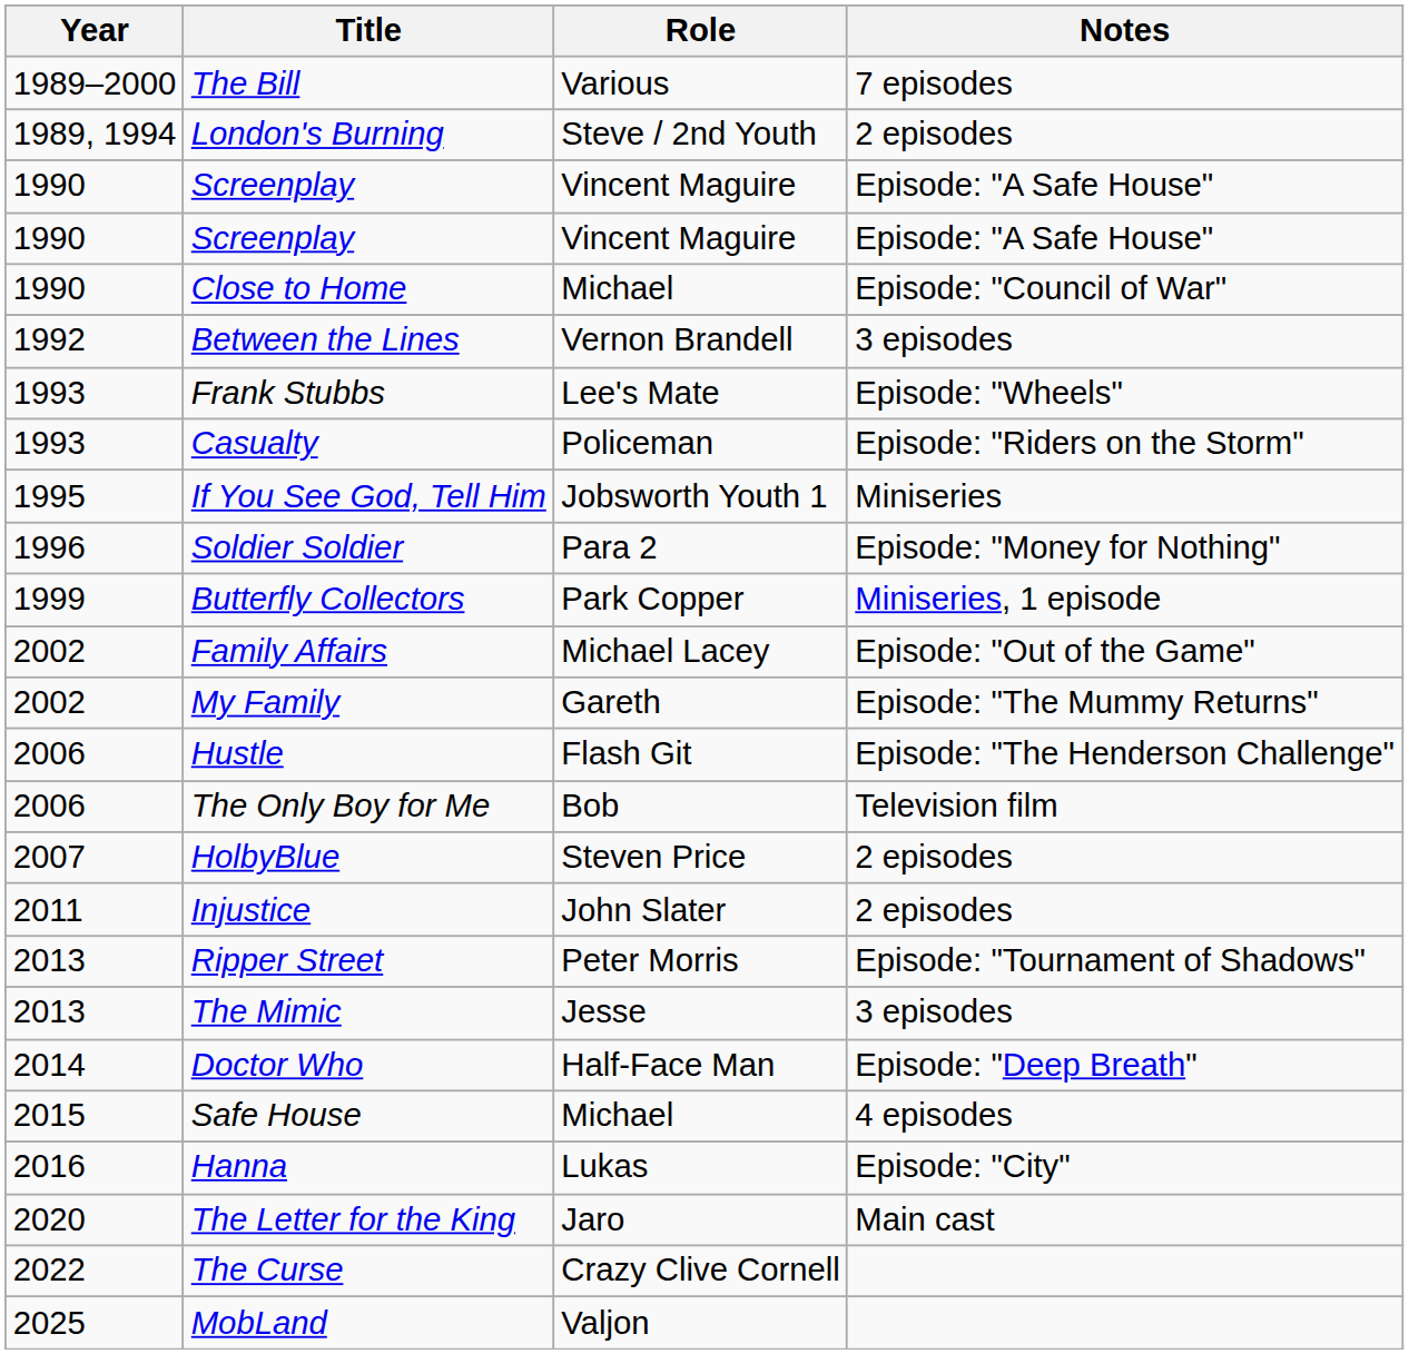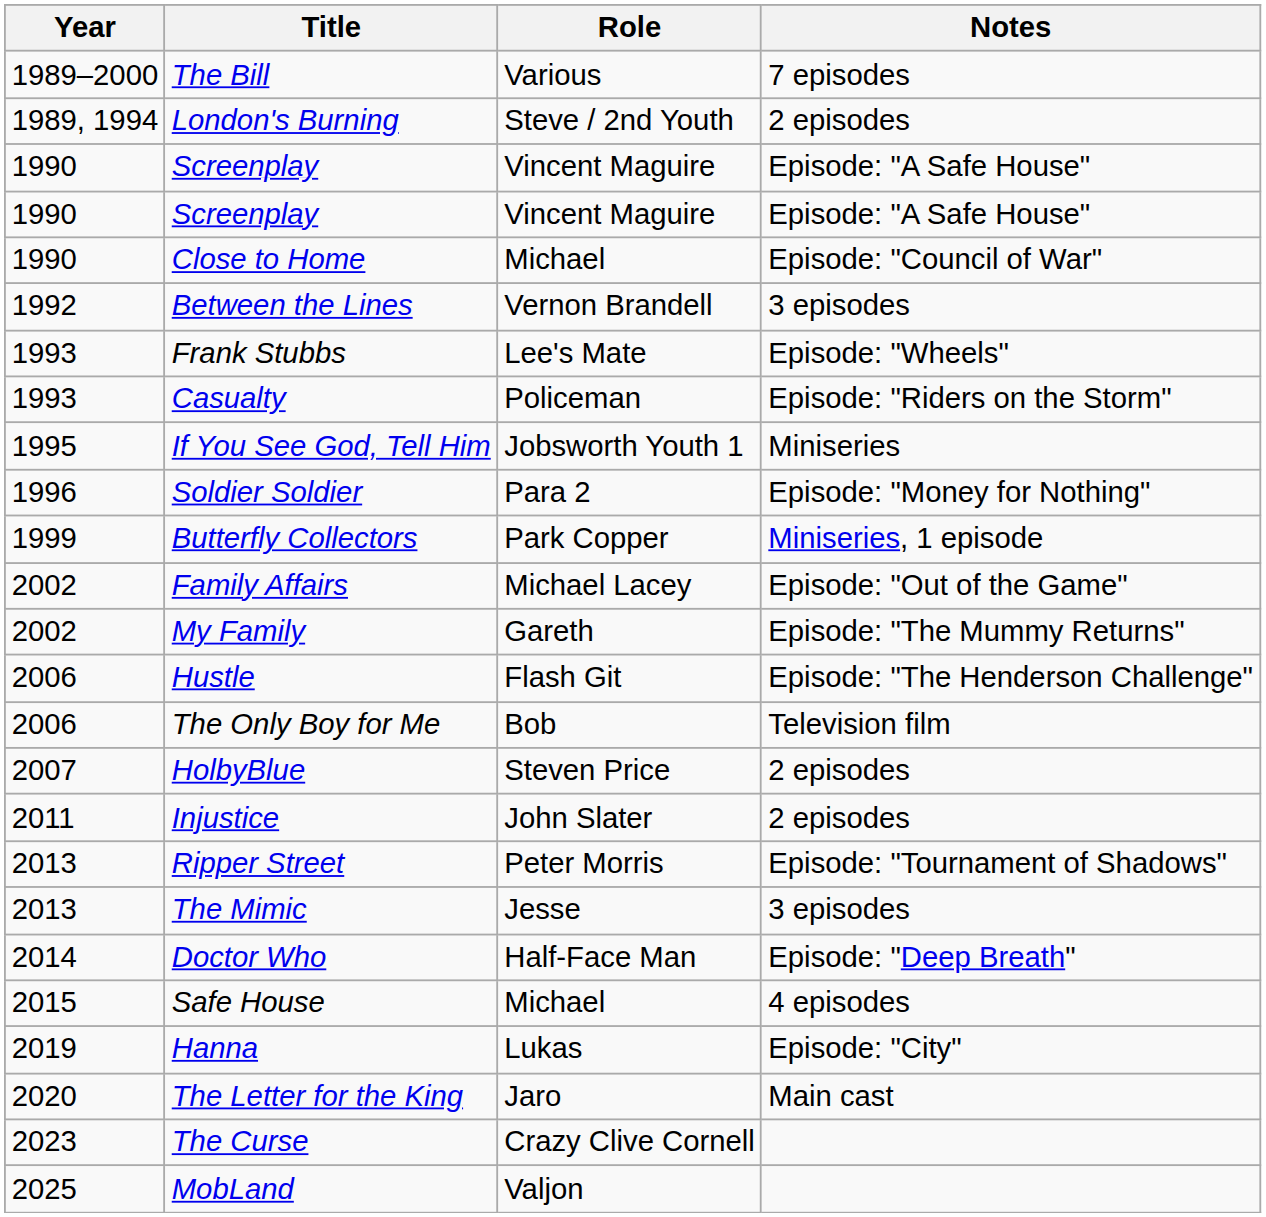Hanna | Year: 2016 -> 2019
The Curse | Year: 2022 -> 2023
